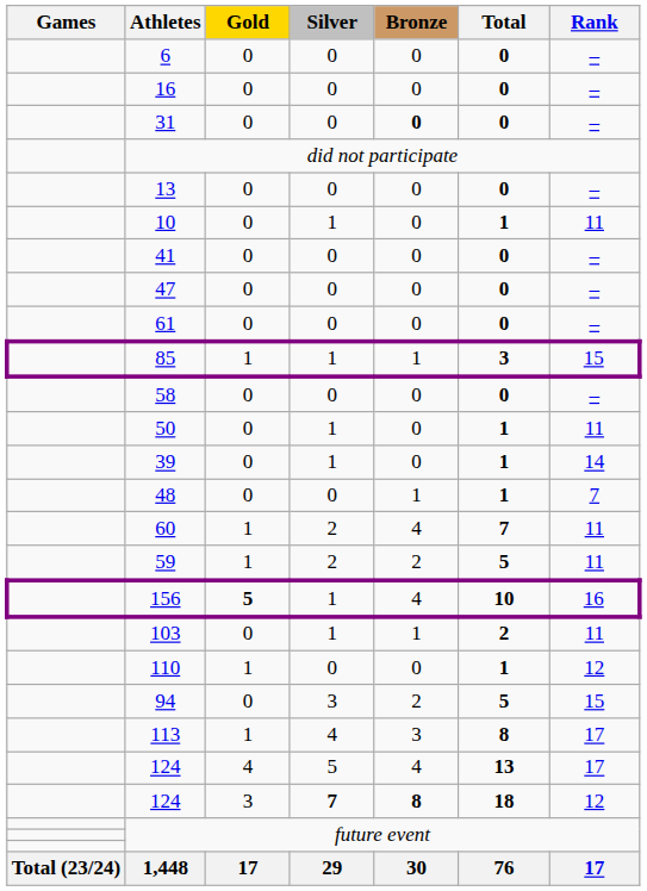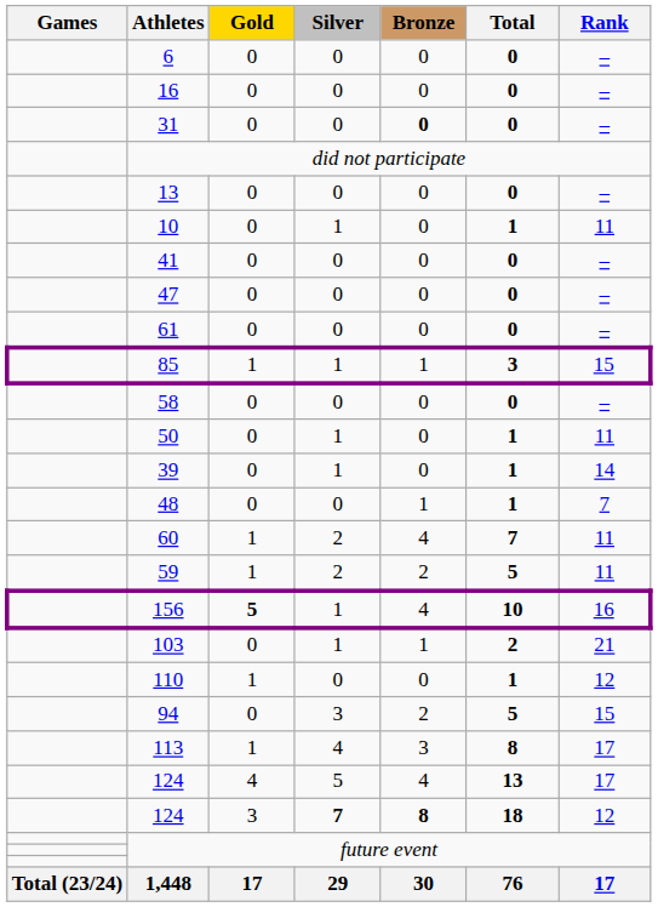103 | Rank: 11 -> 21
